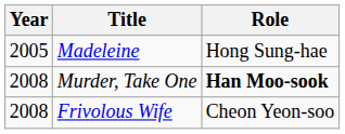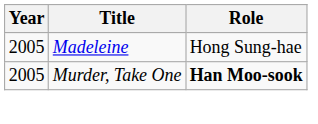Murder, Take One | Year: 2008 -> 2005
- row: 2008 | Frivolous Wife | Cheon Yeon-soo
